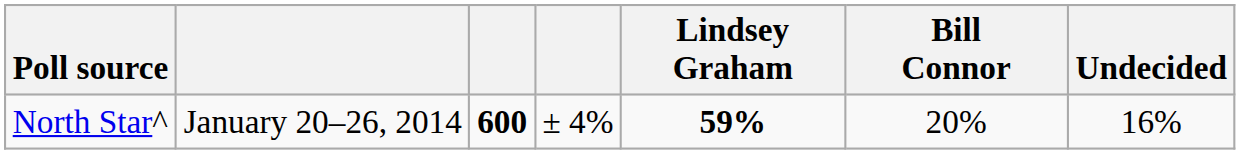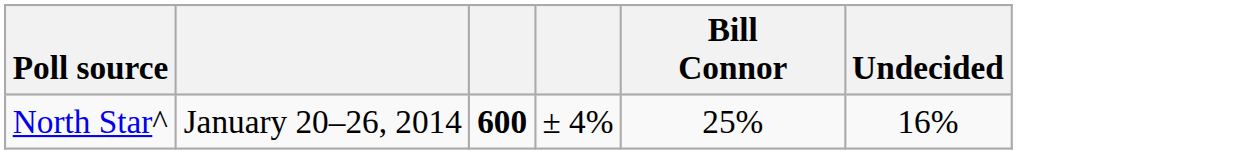- column: Lindsey Graham | 59%
North Star^ | Bill Connor: 20% -> 25%
